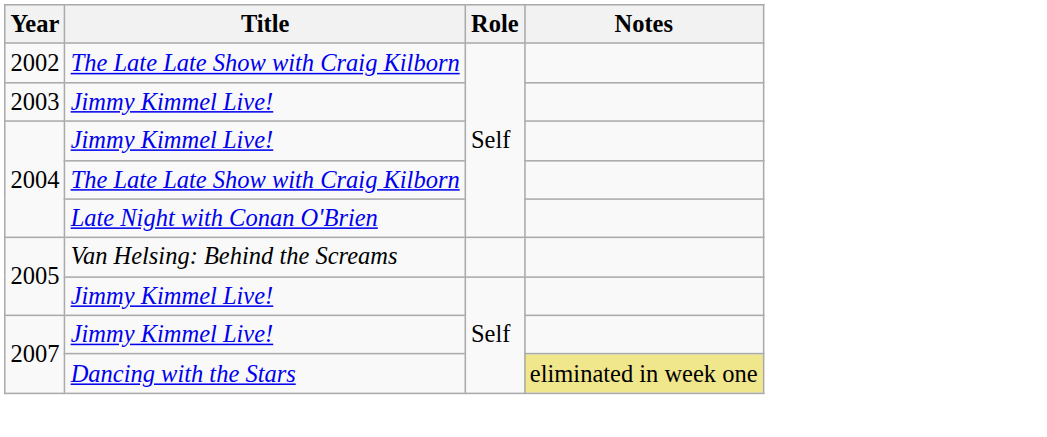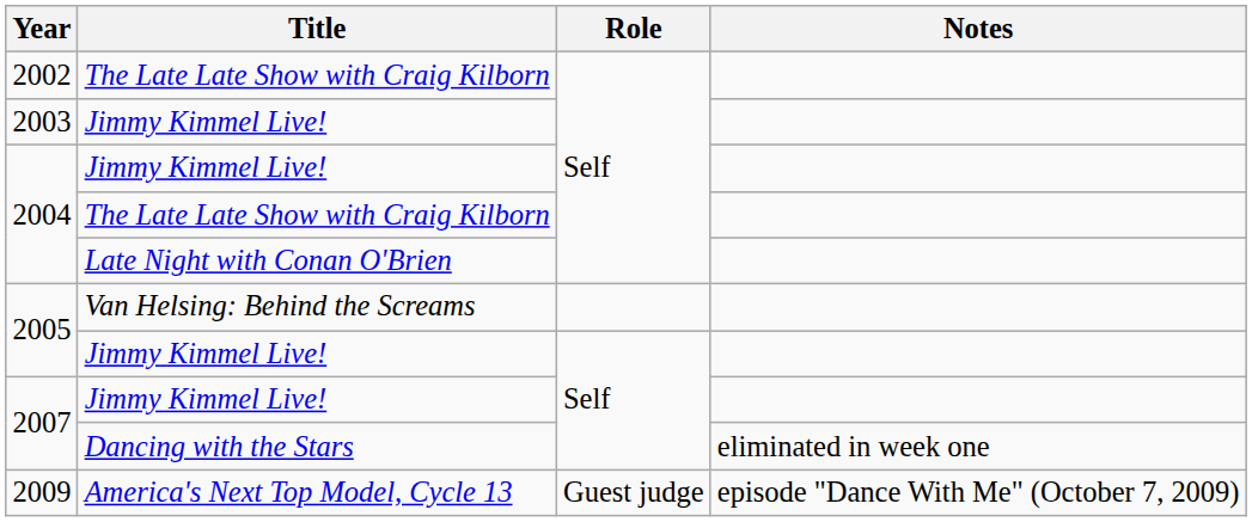2007 / Dancing with the Stars | Notes: khaki background -> no background
+ row: 2009 | America's Next Top Model, Cycle 13 | Guest judge | episode "Dance With Me" (October 7, 2009)
